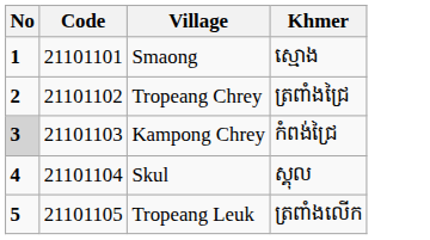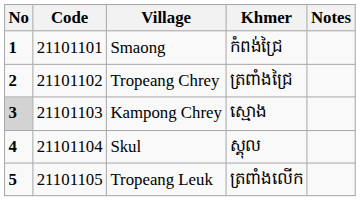+ column: Notes
Smaong | Khmer: ស្មោង -> កំពង់ជ្រៃ
Kampong Chrey | Khmer: កំពង់ជ្រៃ -> ស្មោង
